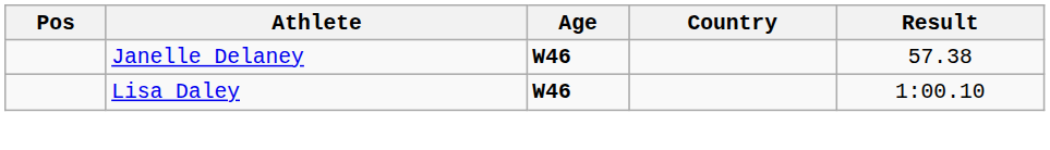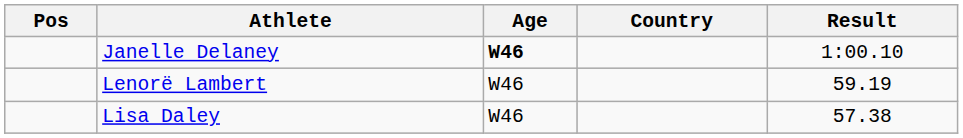Janelle Delaney | Result: 57.38 -> 1:00.10
+ row: Lenorë Lambert | W46 | 59.19
Lisa Daley | Age: bold -> normal
Lisa Daley | Result: 1:00.10 -> 57.38
